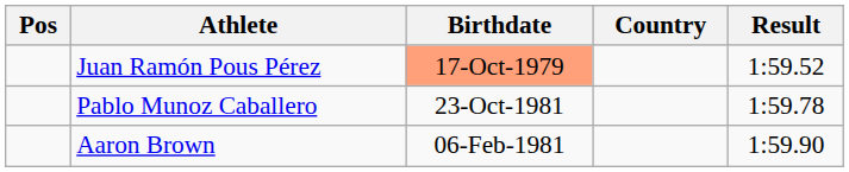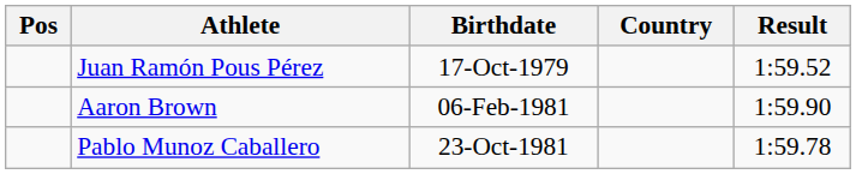Juan Ramón Pous Pérez | Birthdate: lightsalmon background -> no background
rows swapped: Pablo Munoz Caballero <-> Aaron Brown
